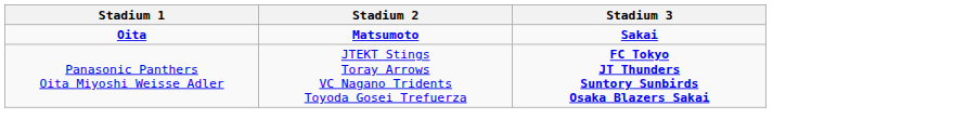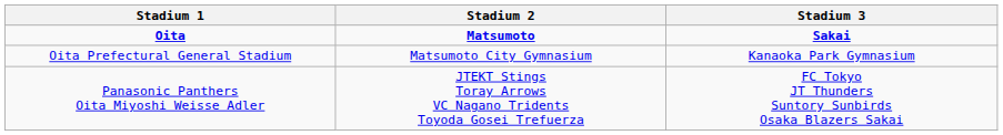+ row: Oita Prefectural General Stadium | Matsumoto City Gymnasium | Kanaoka Park Gymnasium
Panasonic Panthers Oita Miyoshi Weisse Adler | Stadium 3: bold -> normal
